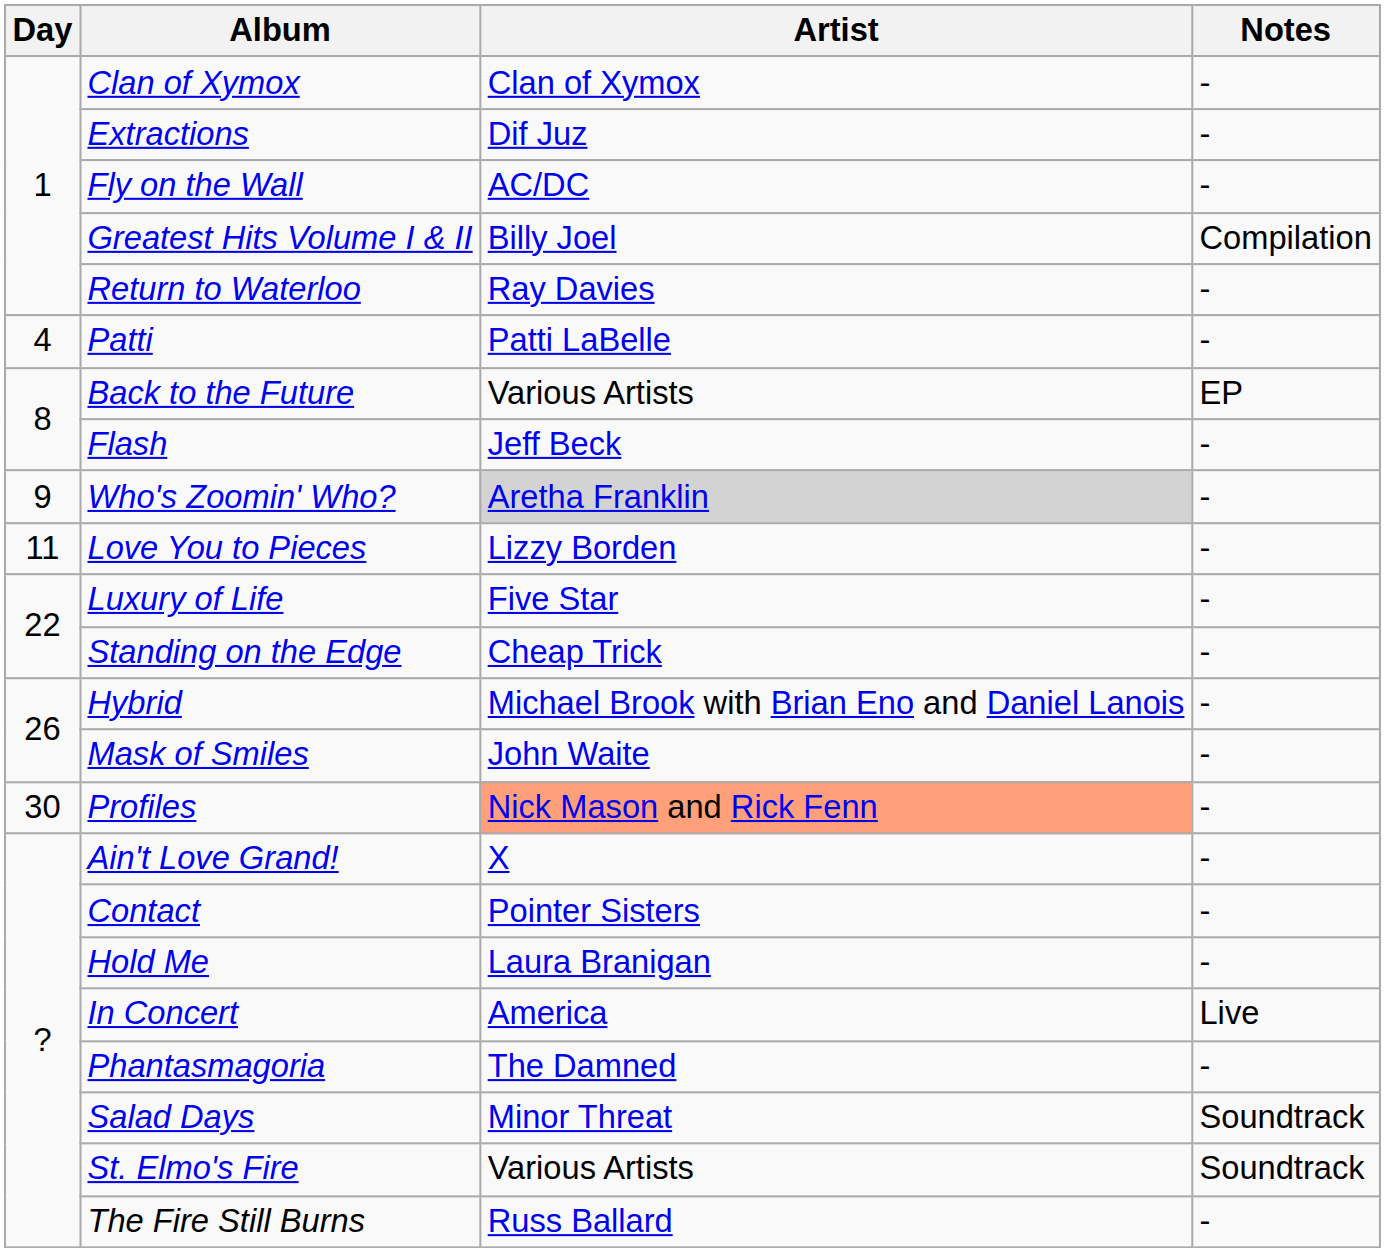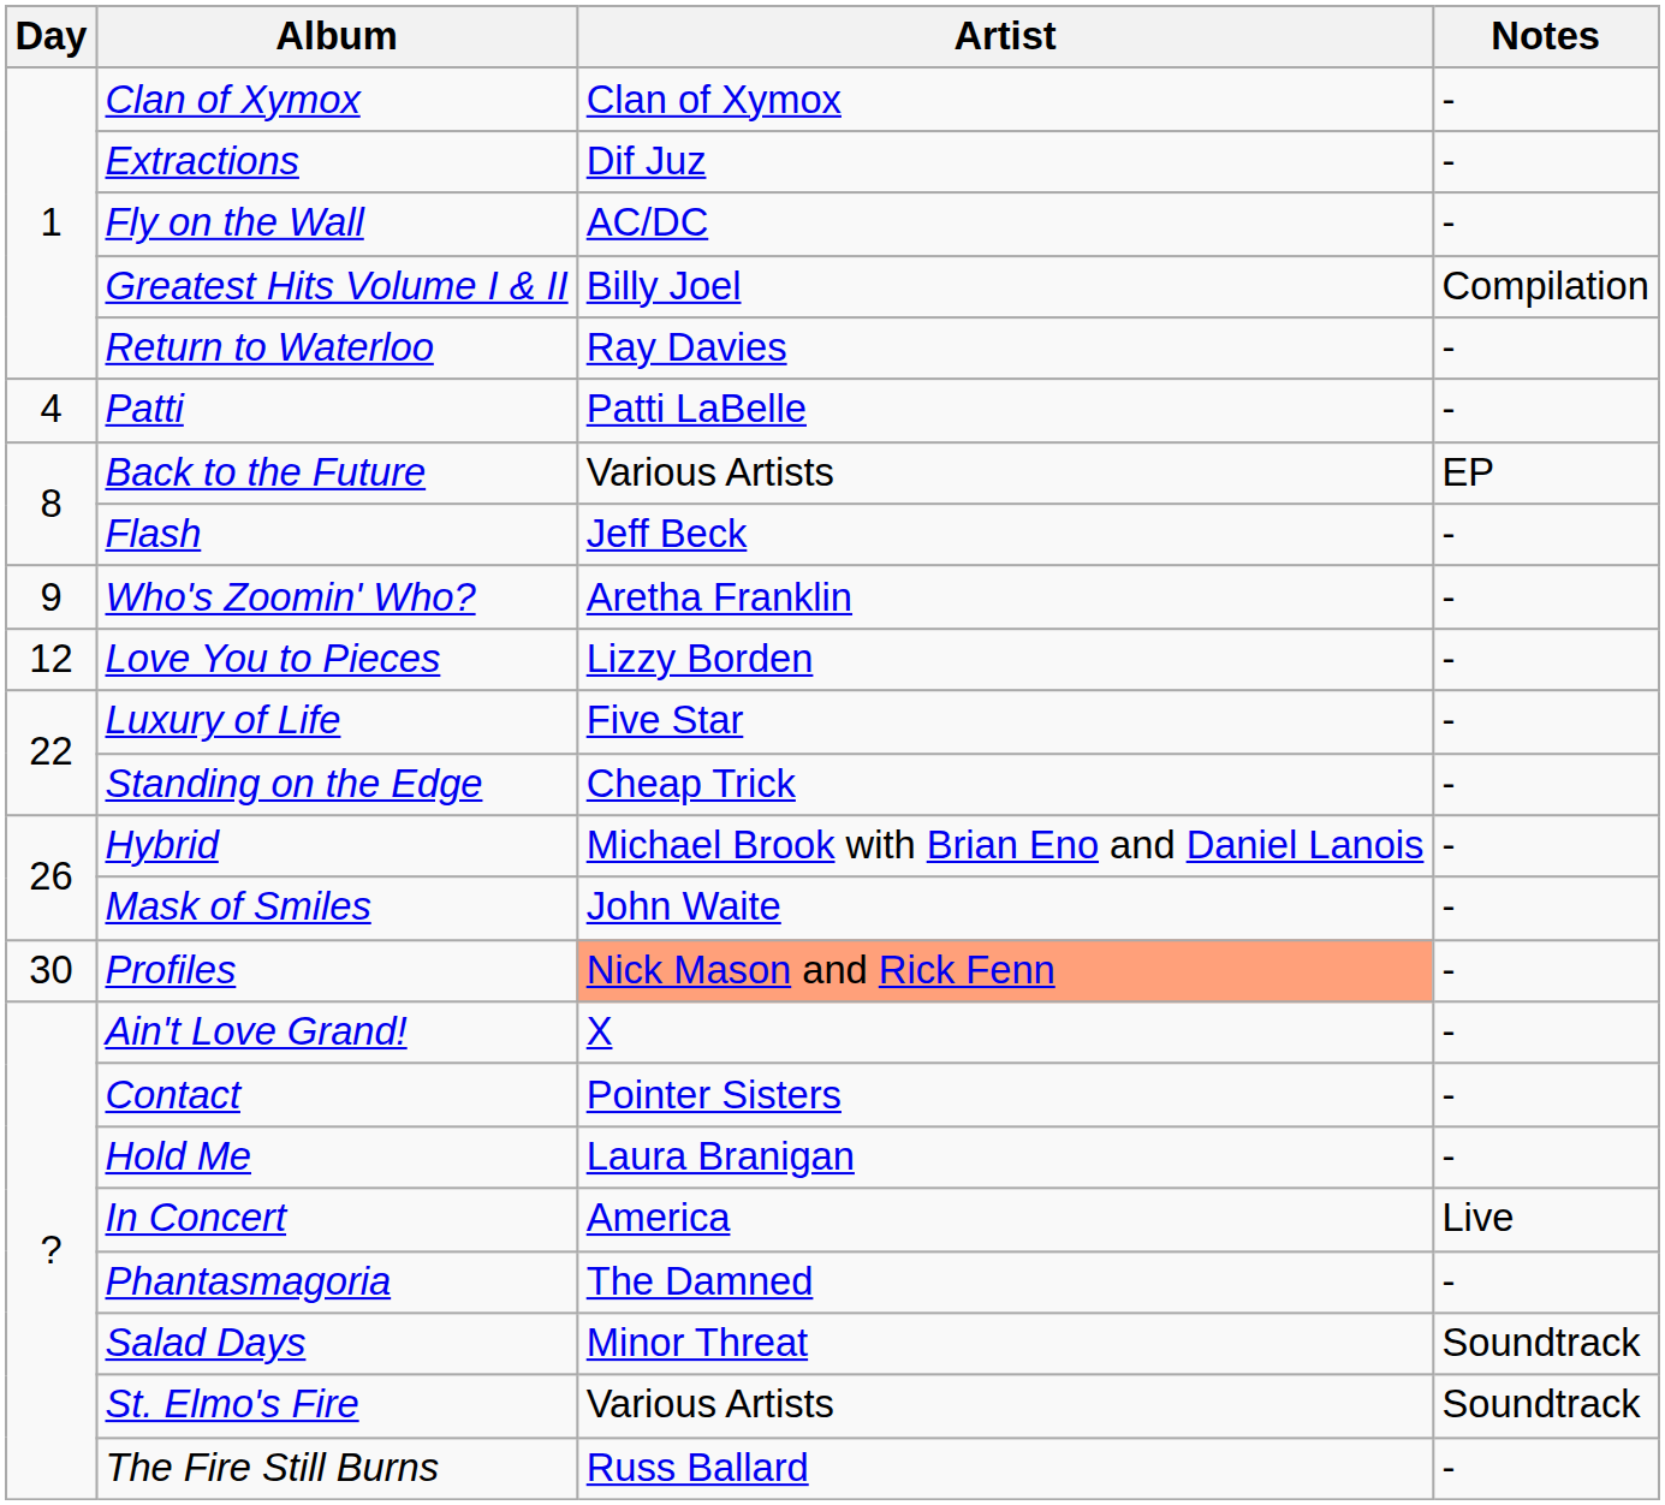Who's Zoomin' Who? | Artist: lightgrey background -> no background
Love You to Pieces | Day: 11 -> 12
